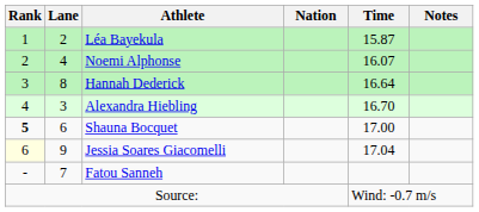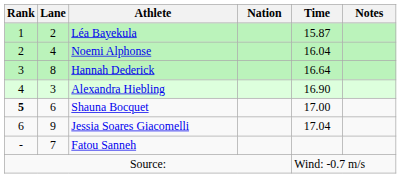Noemi Alphonse | Time: 16.07 -> 16.04
Alexandra Hiebling | Time: 16.70 -> 16.90
Jessia Soares Giacomelli | Rank: lightyellow background -> no background
